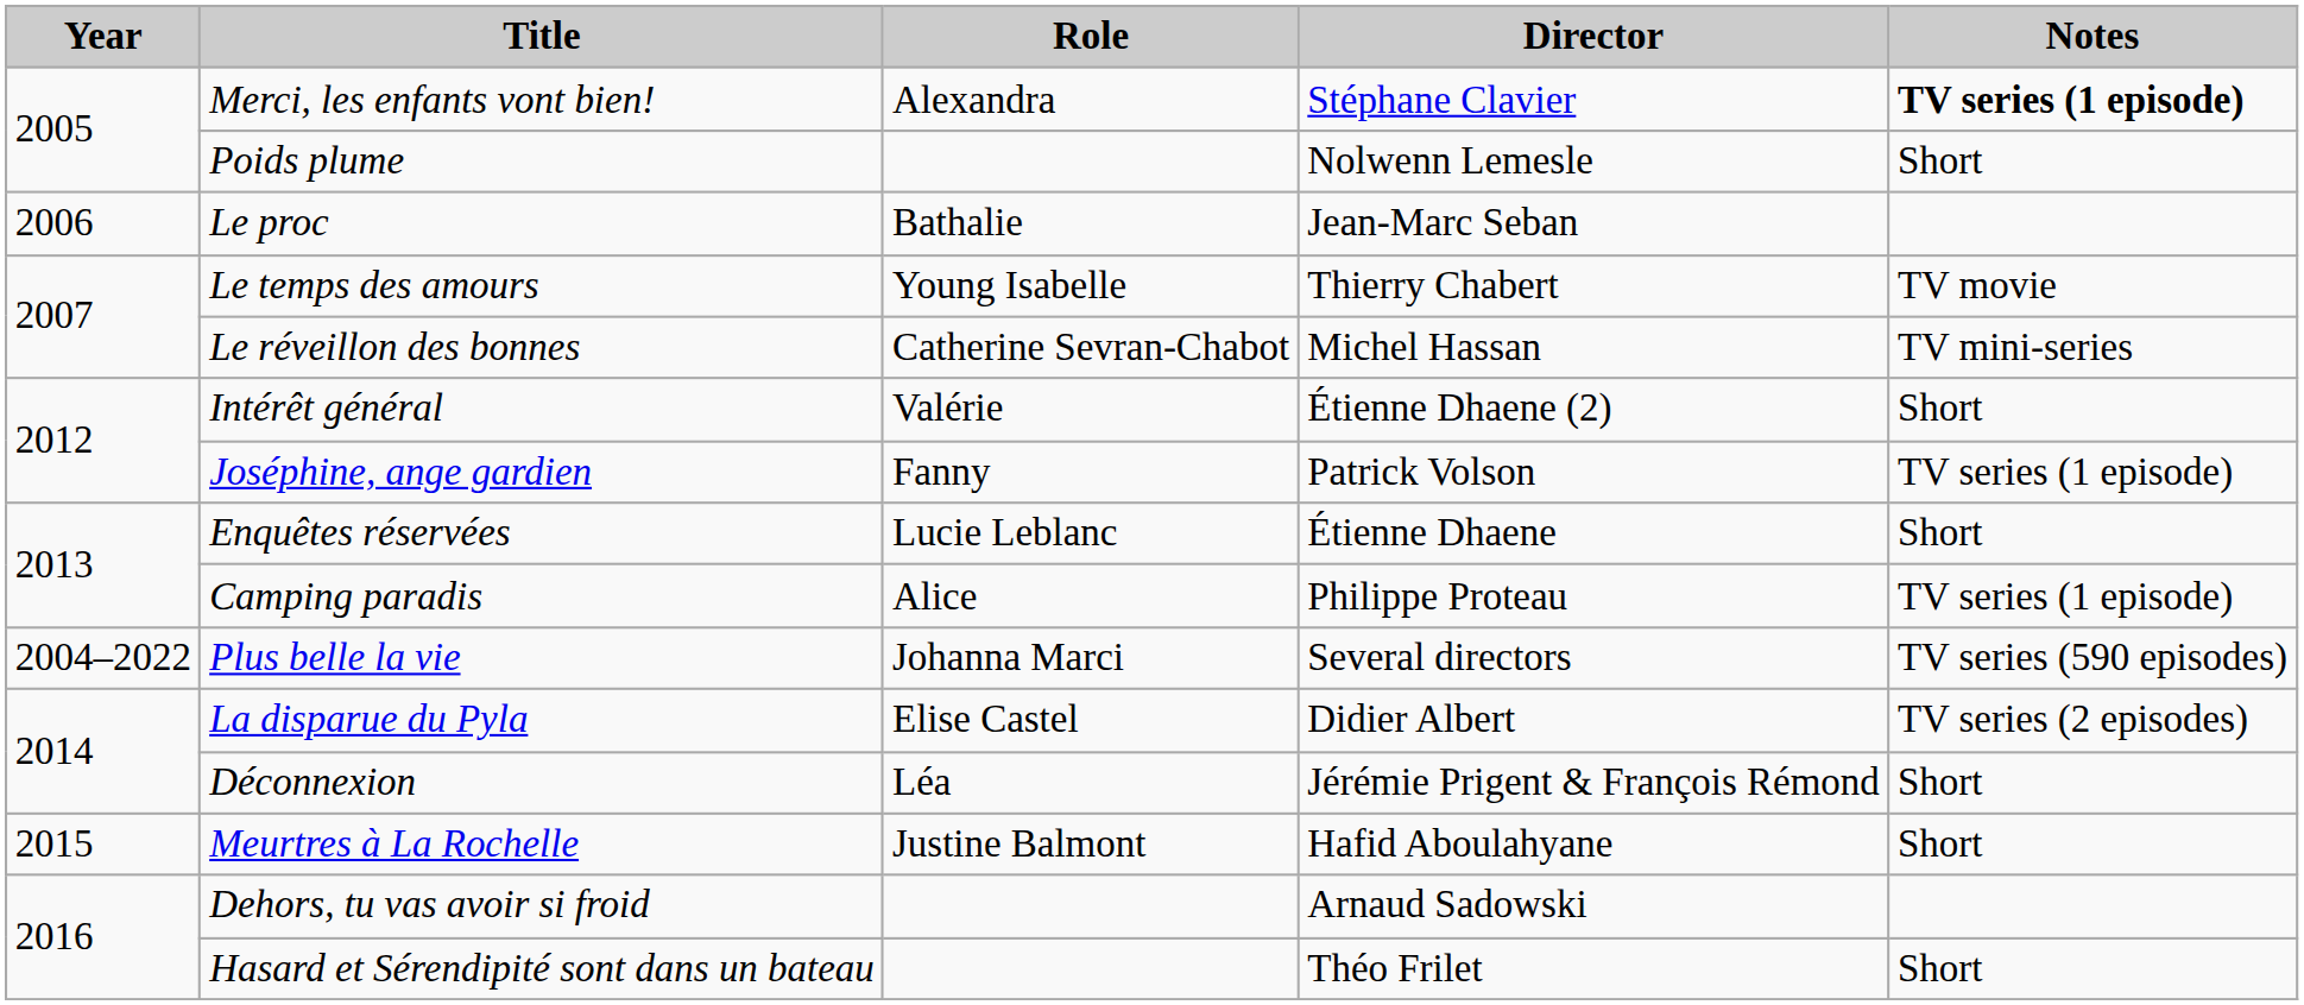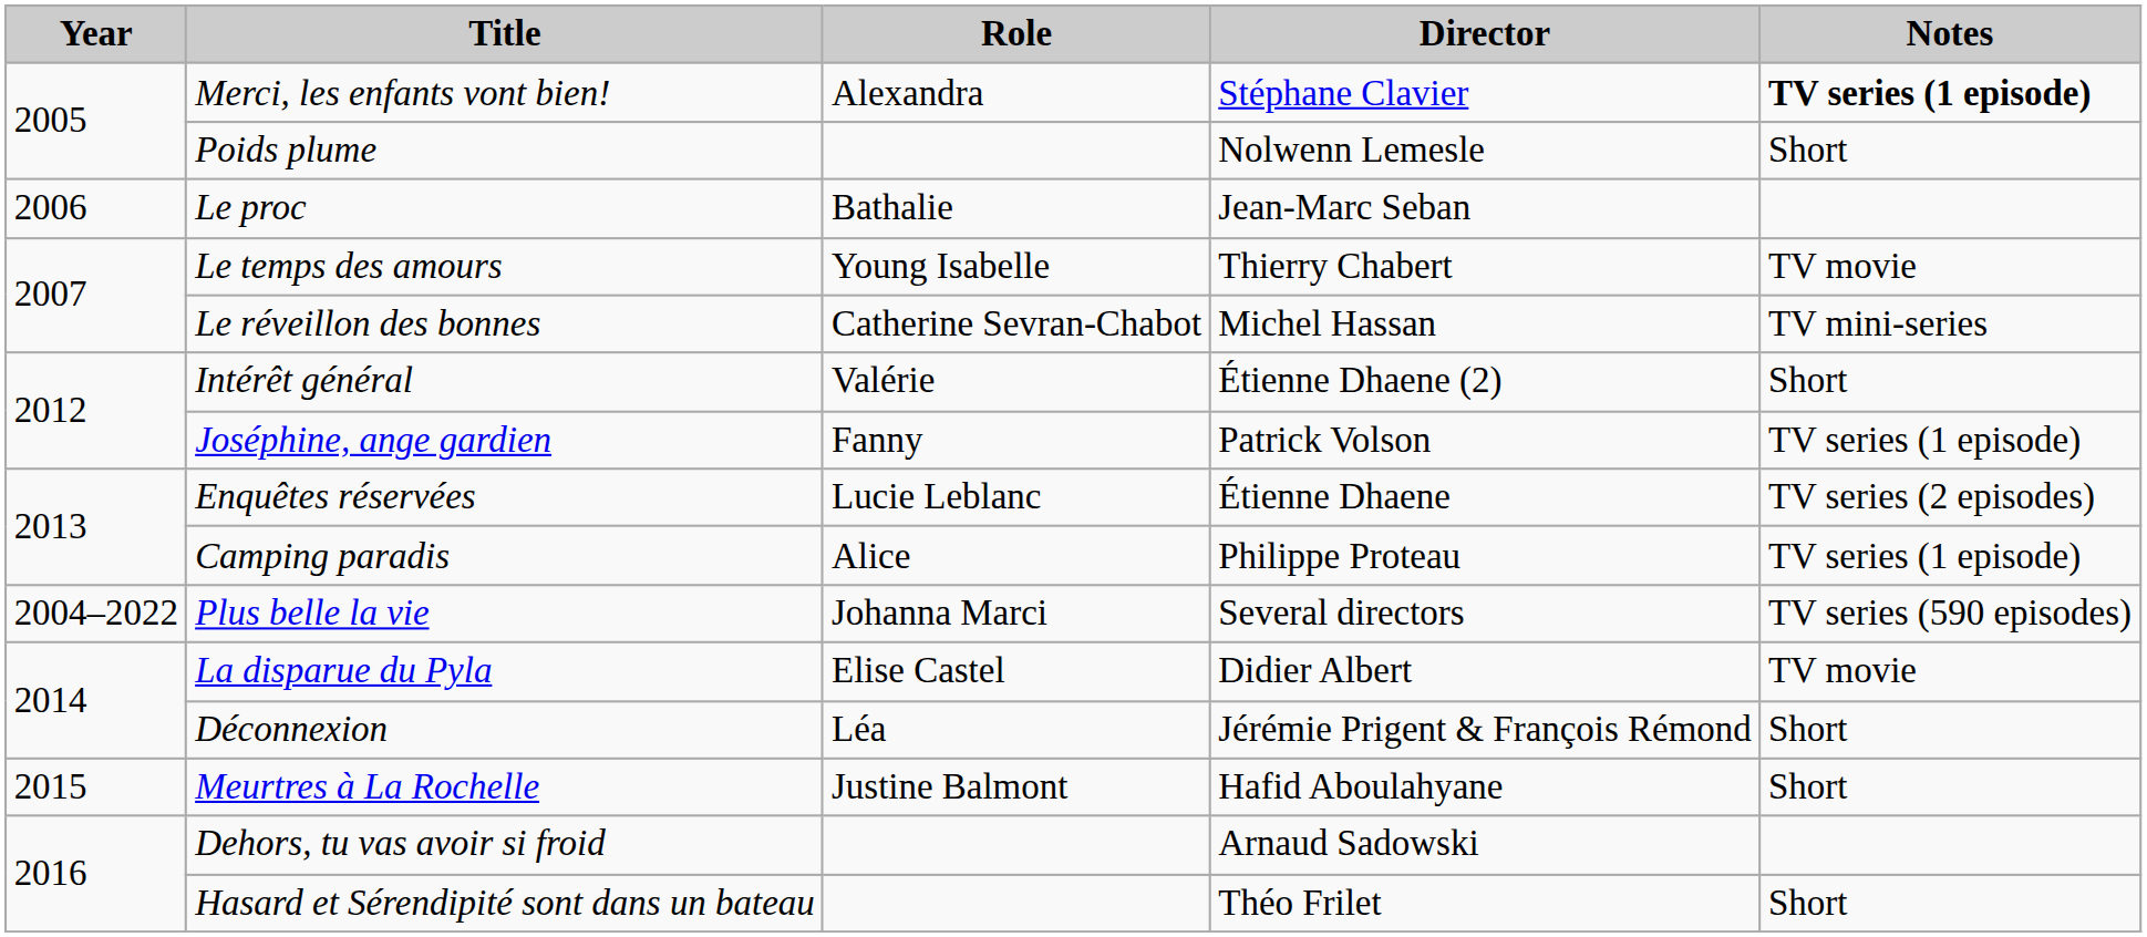Enquêtes réservées | Notes: Short -> TV series (2 episodes)
La disparue du Pyla | Notes: TV series (2 episodes) -> TV movie
